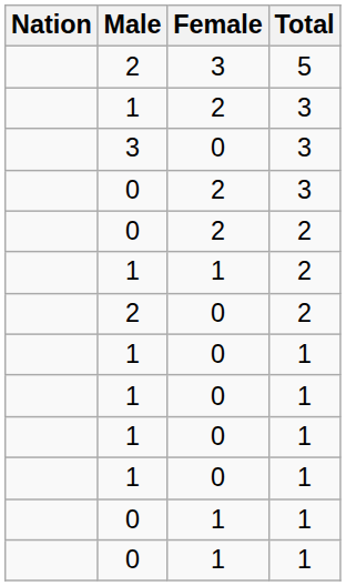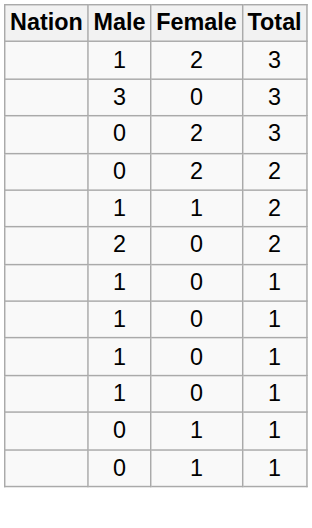- row: 2 | 3 | 5
